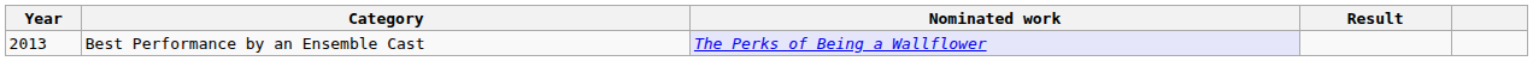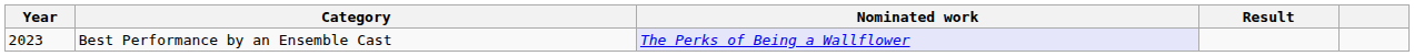Best Performance by an Ensemble Cast | Year: 2013 -> 2023
